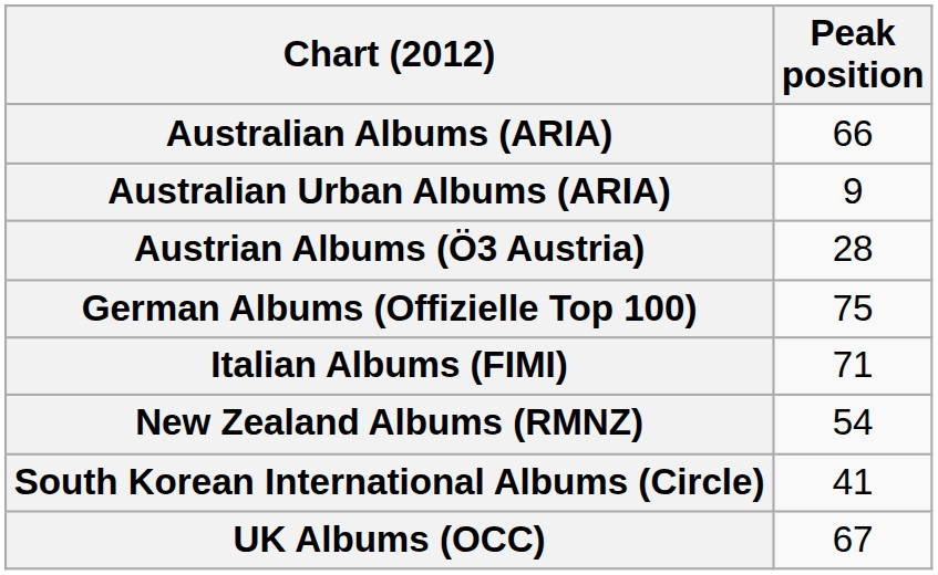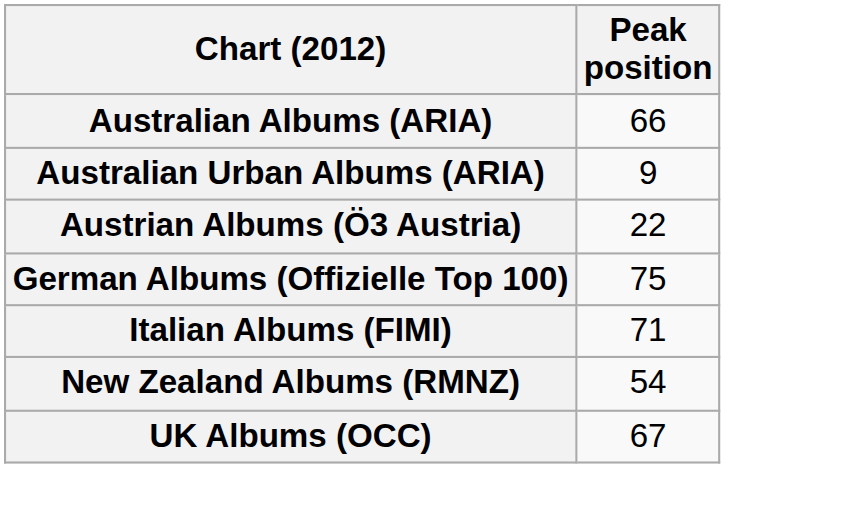Austrian Albums (Ö3 Austria) | Peak position: 28 -> 22
- row: South Korean International Albums (Circle) | 41
